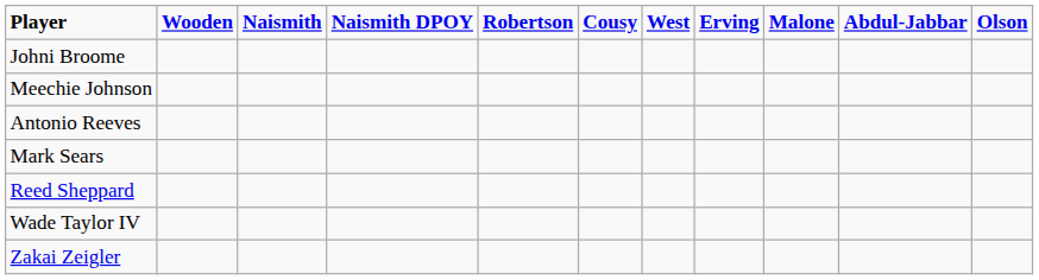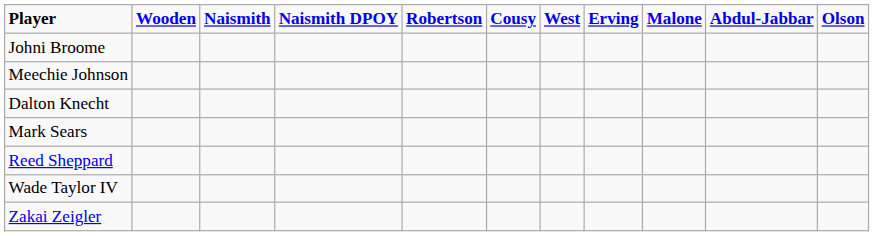+ row: Dalton Knecht
- row: Antonio Reeves
